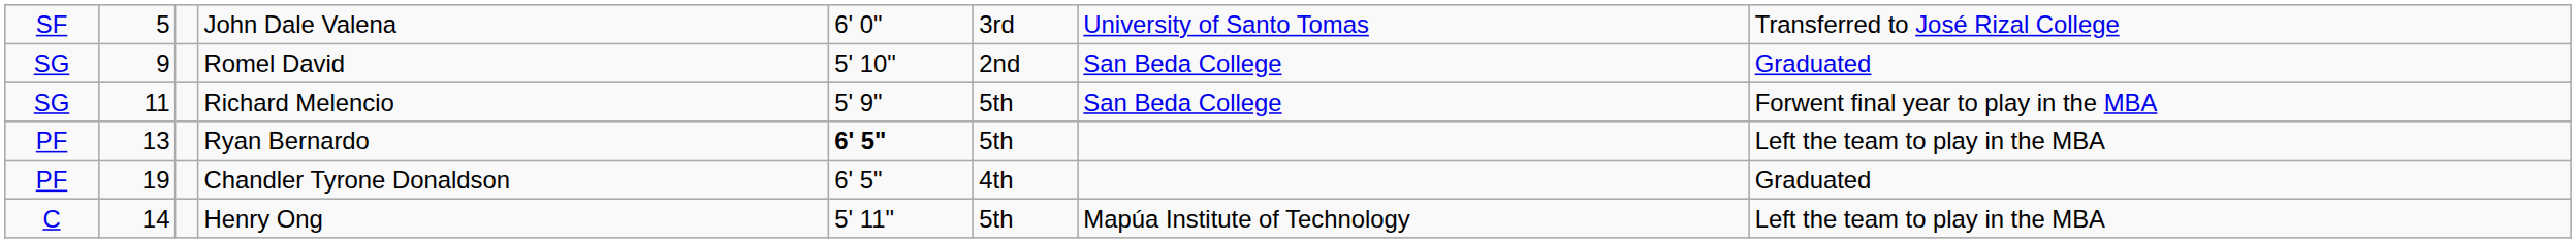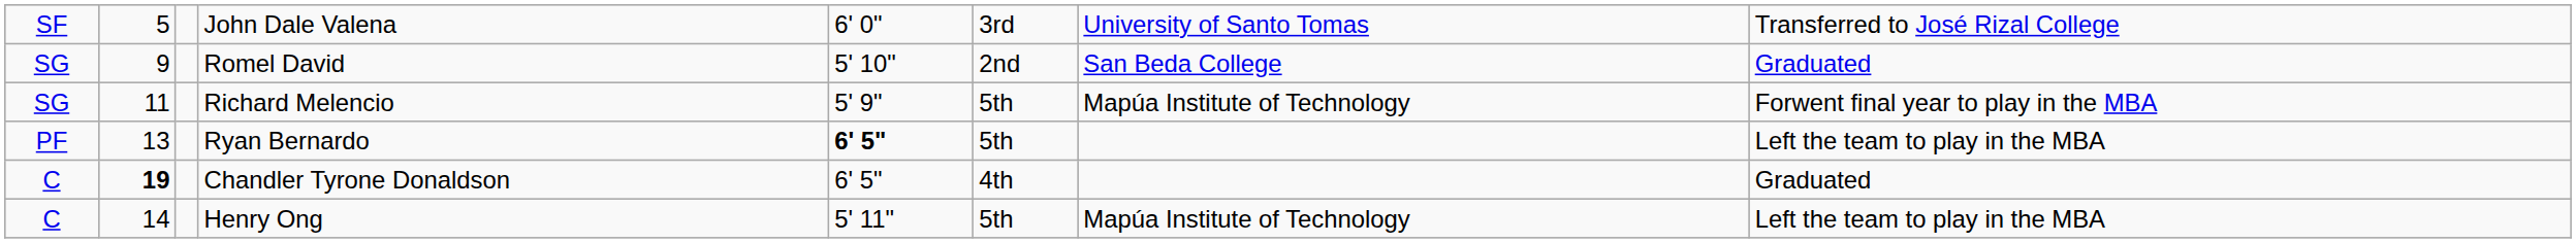Richard Melencio | column 7: San Beda College -> Mapúa Institute of Technology
Chandler Tyrone Donaldson | column 1: PF -> C
Chandler Tyrone Donaldson | column 2: normal -> bold
